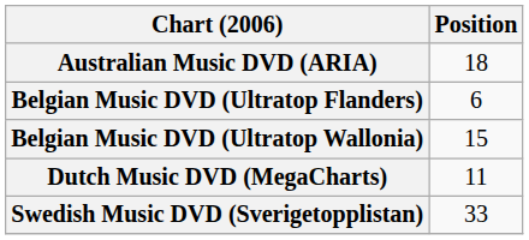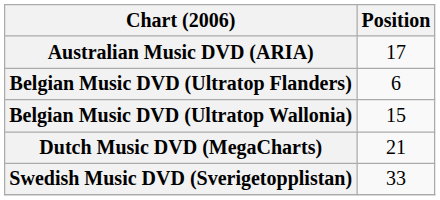Australian Music DVD (ARIA) | Position: 18 -> 17
Dutch Music DVD (MegaCharts) | Position: 11 -> 21
